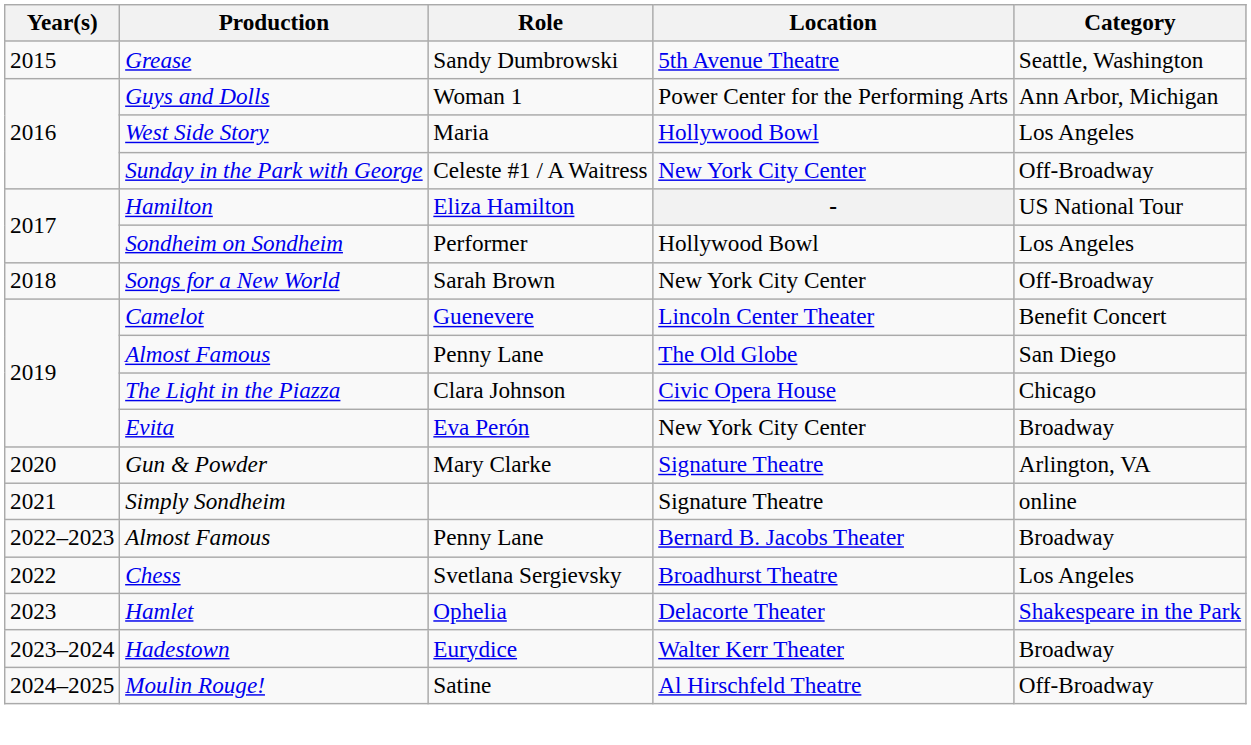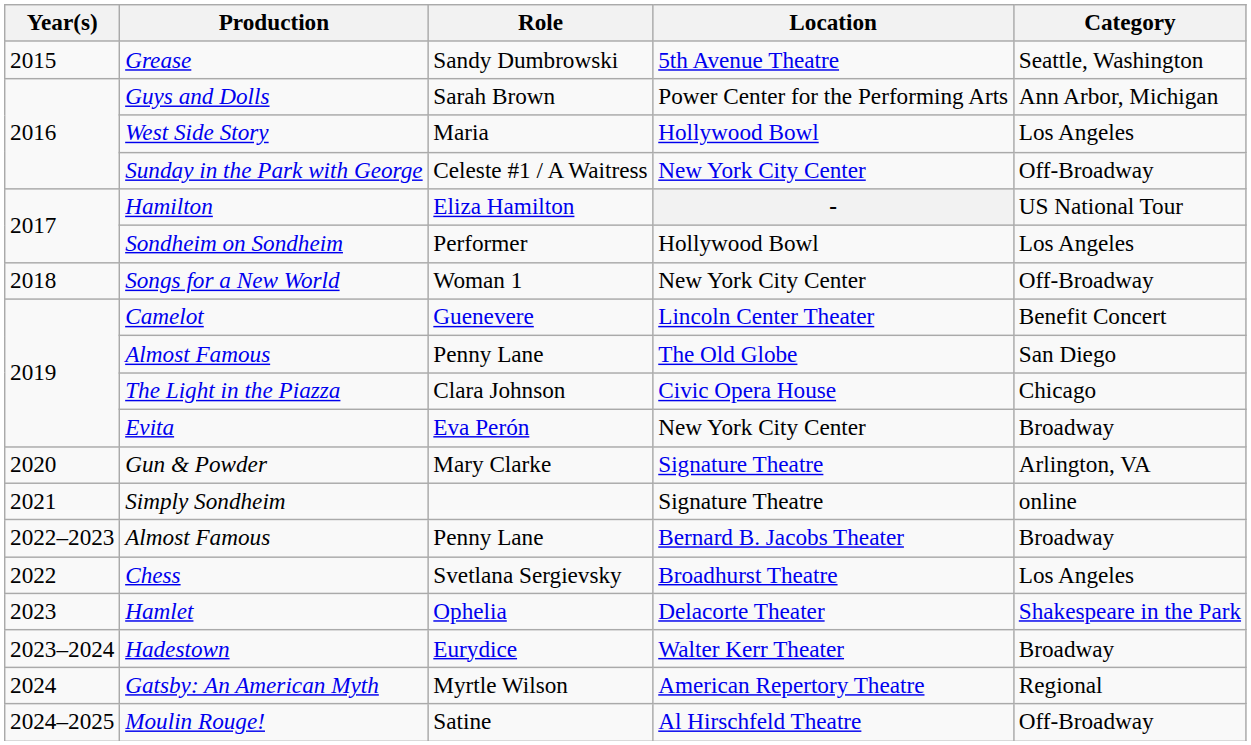Guys and Dolls | Role: Woman 1 -> Sarah Brown
Songs for a New World | Role: Sarah Brown -> Woman 1
+ row: 2024 | Gatsby: An American Myth | Myrtle Wilson | American Repertory Theatre | Regional
